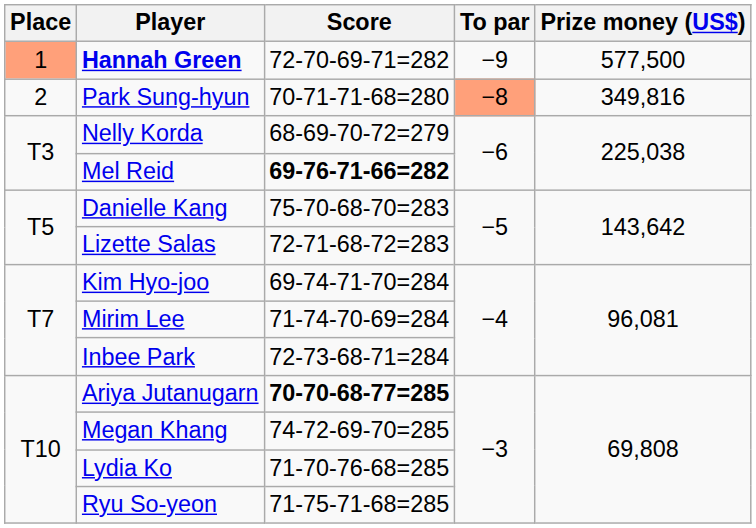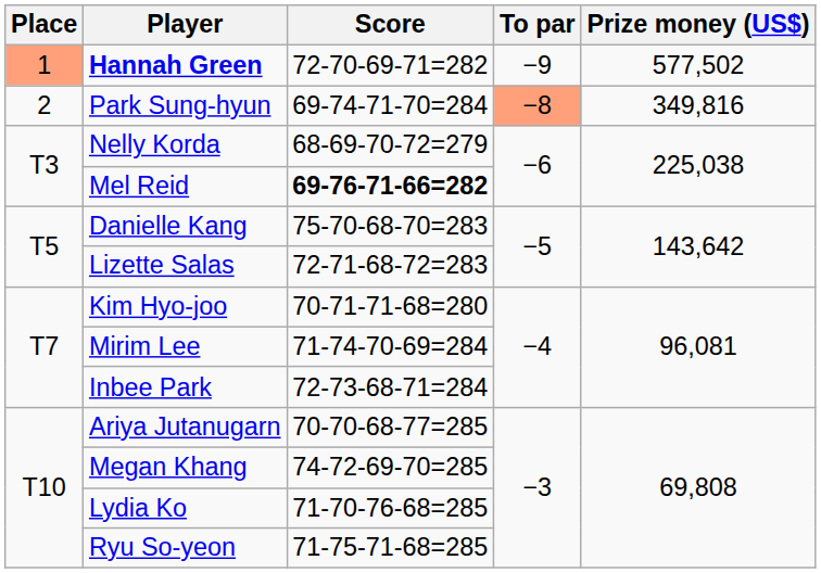Hannah Green | Prize money (US$): 577,500 -> 577,502
Park Sung-hyun | Score: 70-71-71-68=280 -> 69-74-71-70=284
Kim Hyo-joo | Score: 69-74-71-70=284 -> 70-71-71-68=280
Ariya Jutanugarn | Score: bold -> normal
